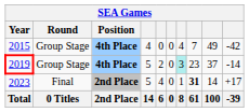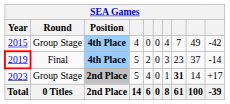2019 | Round: Group Stage -> Final
2019 | column 7: paleturquoise background -> no background
2023 | Round: Final -> Group Stage
